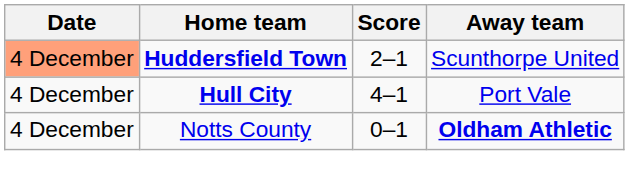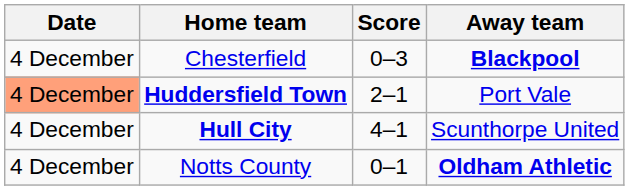+ row: 4 December | Chesterfield | 0–3 | Blackpool
Huddersfield Town | Away team: Scunthorpe United -> Port Vale
Hull City | Away team: Port Vale -> Scunthorpe United
